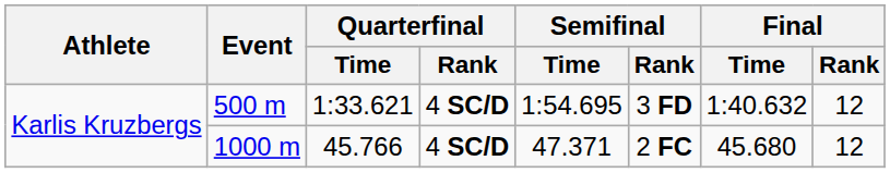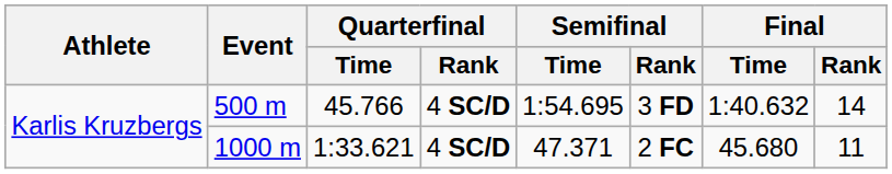500 m | Quarterfinal / Time: 1:33.621 -> 45.766
500 m | Final / Rank: 12 -> 14
1000 m | Quarterfinal / Time: 45.766 -> 1:33.621
1000 m | Final / Rank: 12 -> 11
